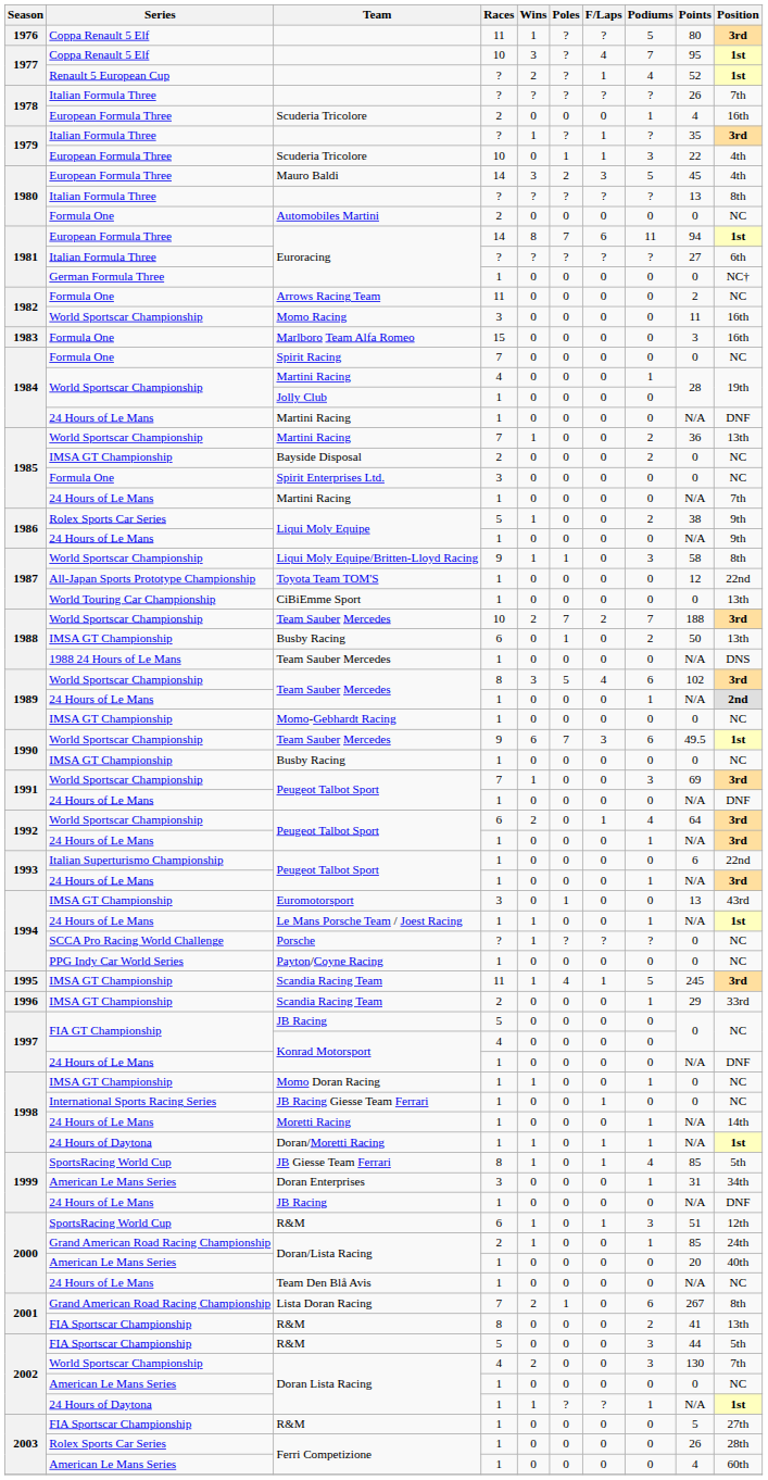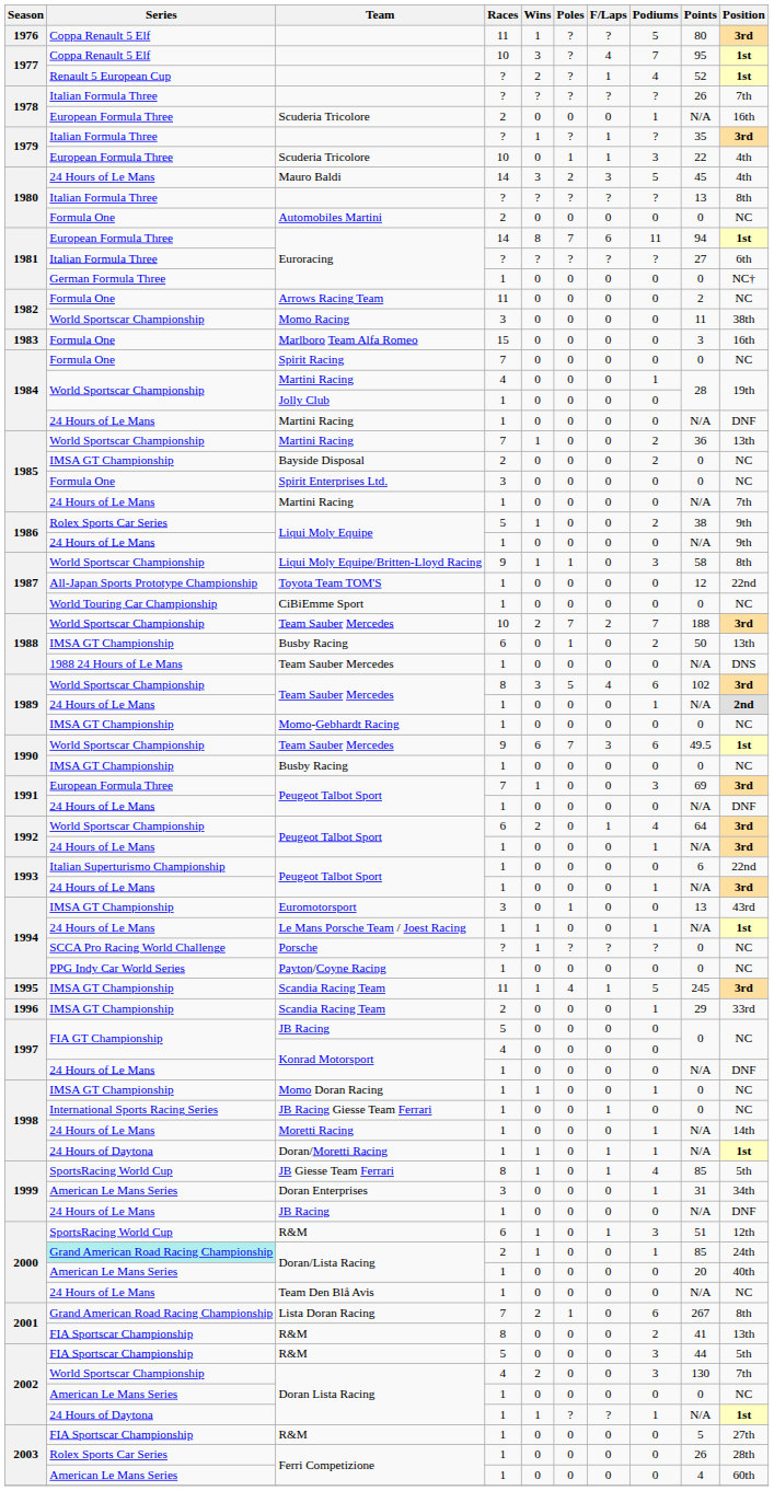Scuderia Tricolore / 2 | Points: 4 -> N/A
Mauro Baldi | Series: European Formula Three -> 24 Hours of Le Mans
Momo Racing | Position: 16th -> 38th
CiBiEmme Sport | Position: 13th -> NC
Peugeot Talbot Sport / 7 | Series: World Sportscar Championship -> European Formula Three
Doran/Lista Racing / 2 | Series: no background -> paleturquoise background
